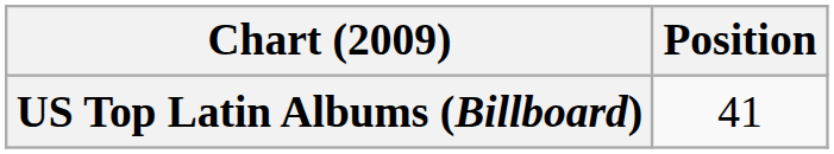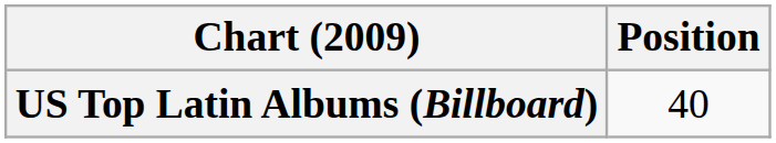US Top Latin Albums (Billboard) | Position: 41 -> 40
